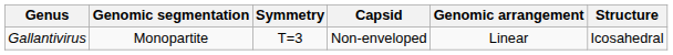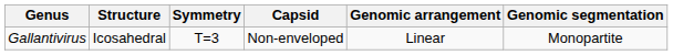columns swapped: Structure <-> Genomic segmentation
